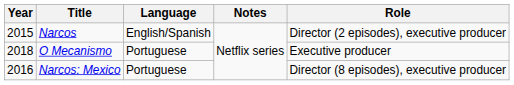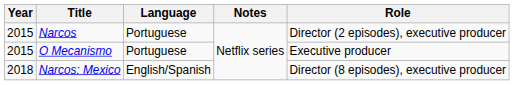Narcos | Language: English/Spanish -> Portuguese
O Mecanismo | Year: 2018 -> 2015
Narcos: Mexico | Year: 2016 -> 2018
Narcos: Mexico | Language: Portuguese -> English/Spanish
